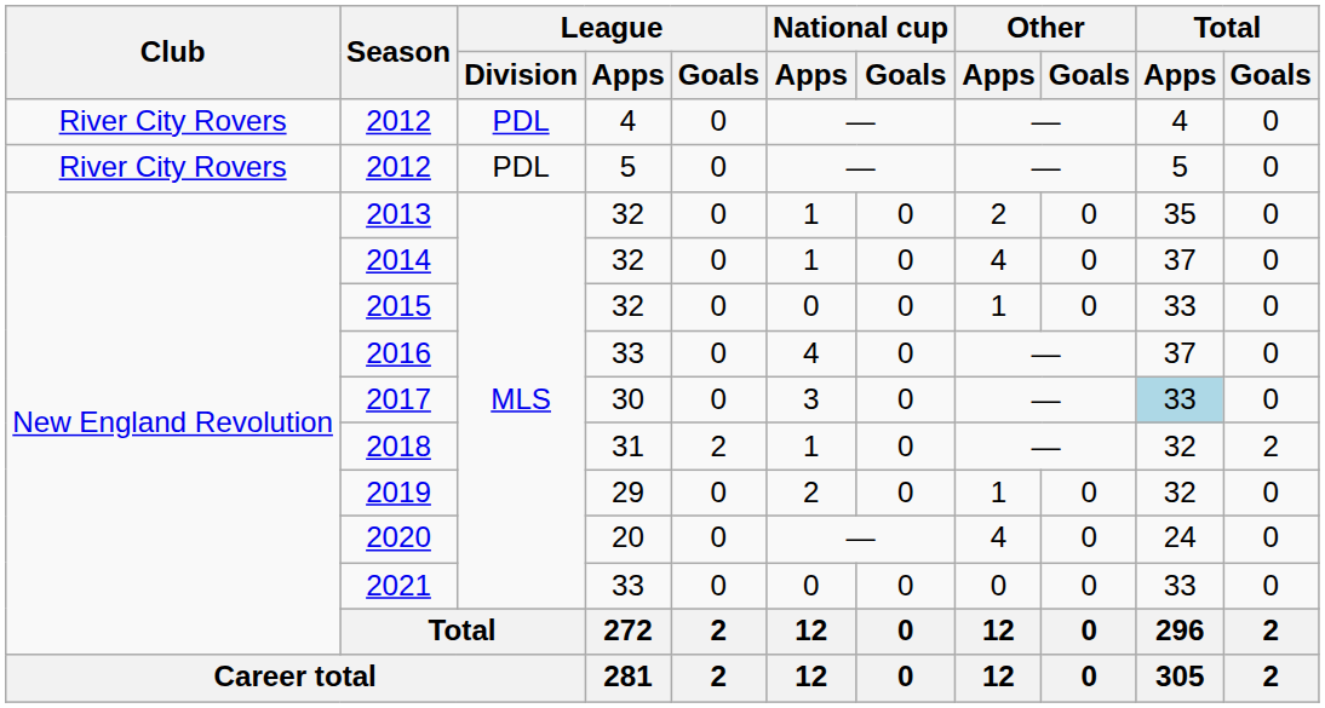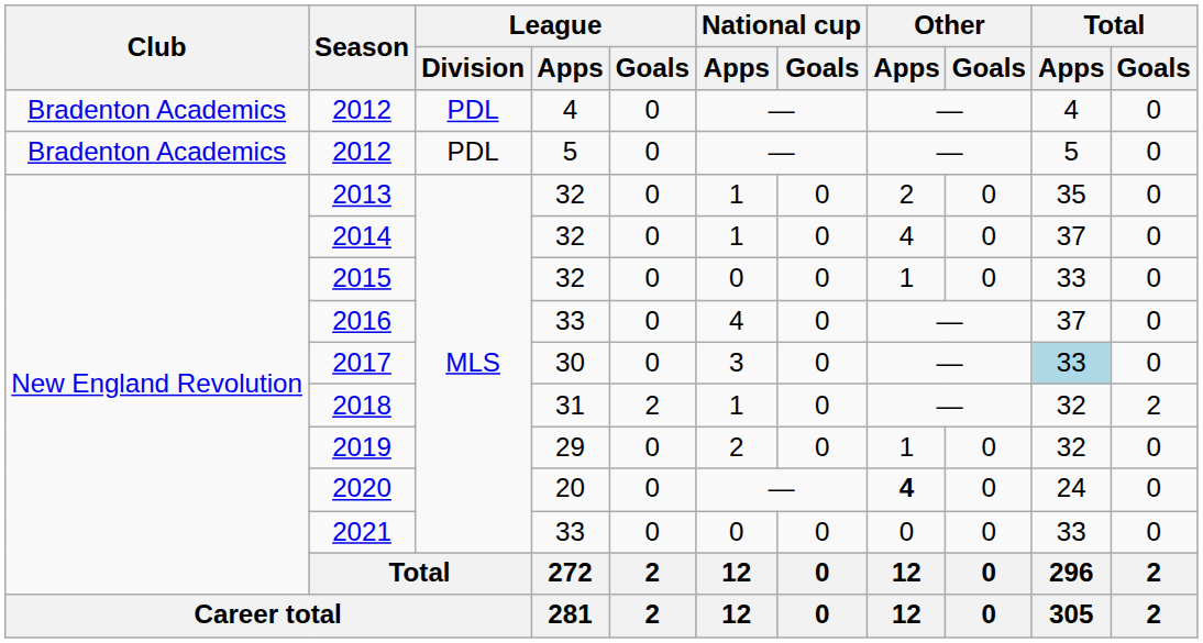2012 / 4 | Club: River City Rovers -> Bradenton Academics
2012 / 5 | Club: River City Rovers -> Bradenton Academics
2020 | Other / Apps: normal -> bold
